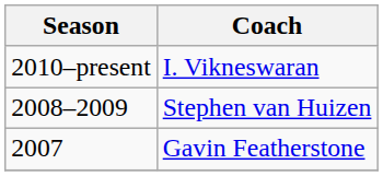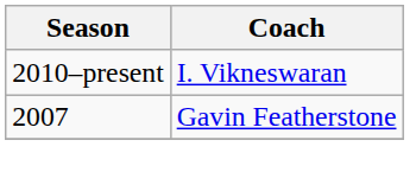- row: 2008–2009 | Stephen van Huizen
